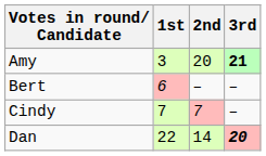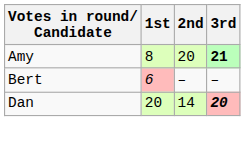Amy | 1st: 3 -> 8
- row: Cindy | 7 | 7 | –
Dan | 1st: 22 -> 20
